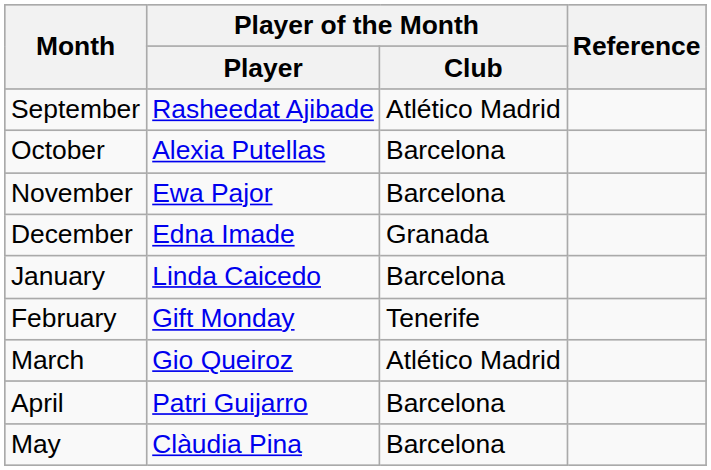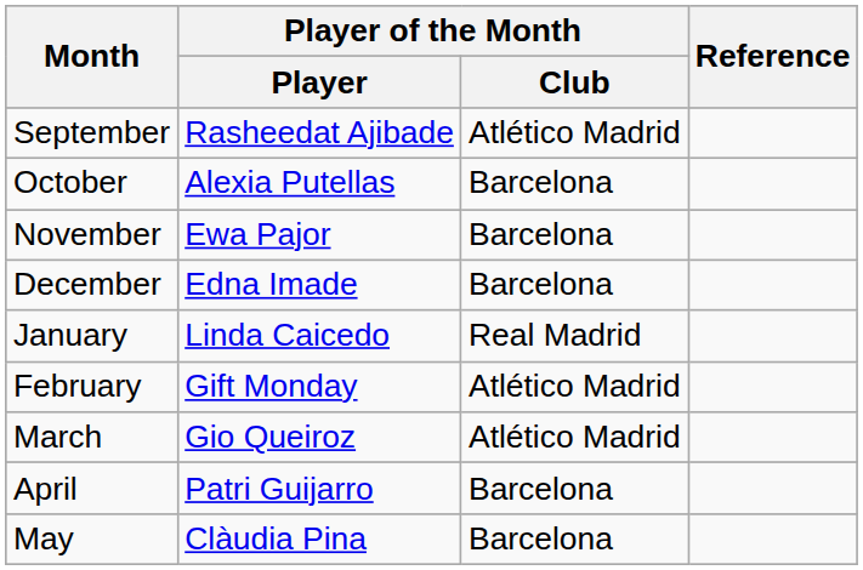December | Player of the Month / Club: Granada -> Barcelona
January | Player of the Month / Club: Barcelona -> Real Madrid
February | Player of the Month / Club: Tenerife -> Atlético Madrid
